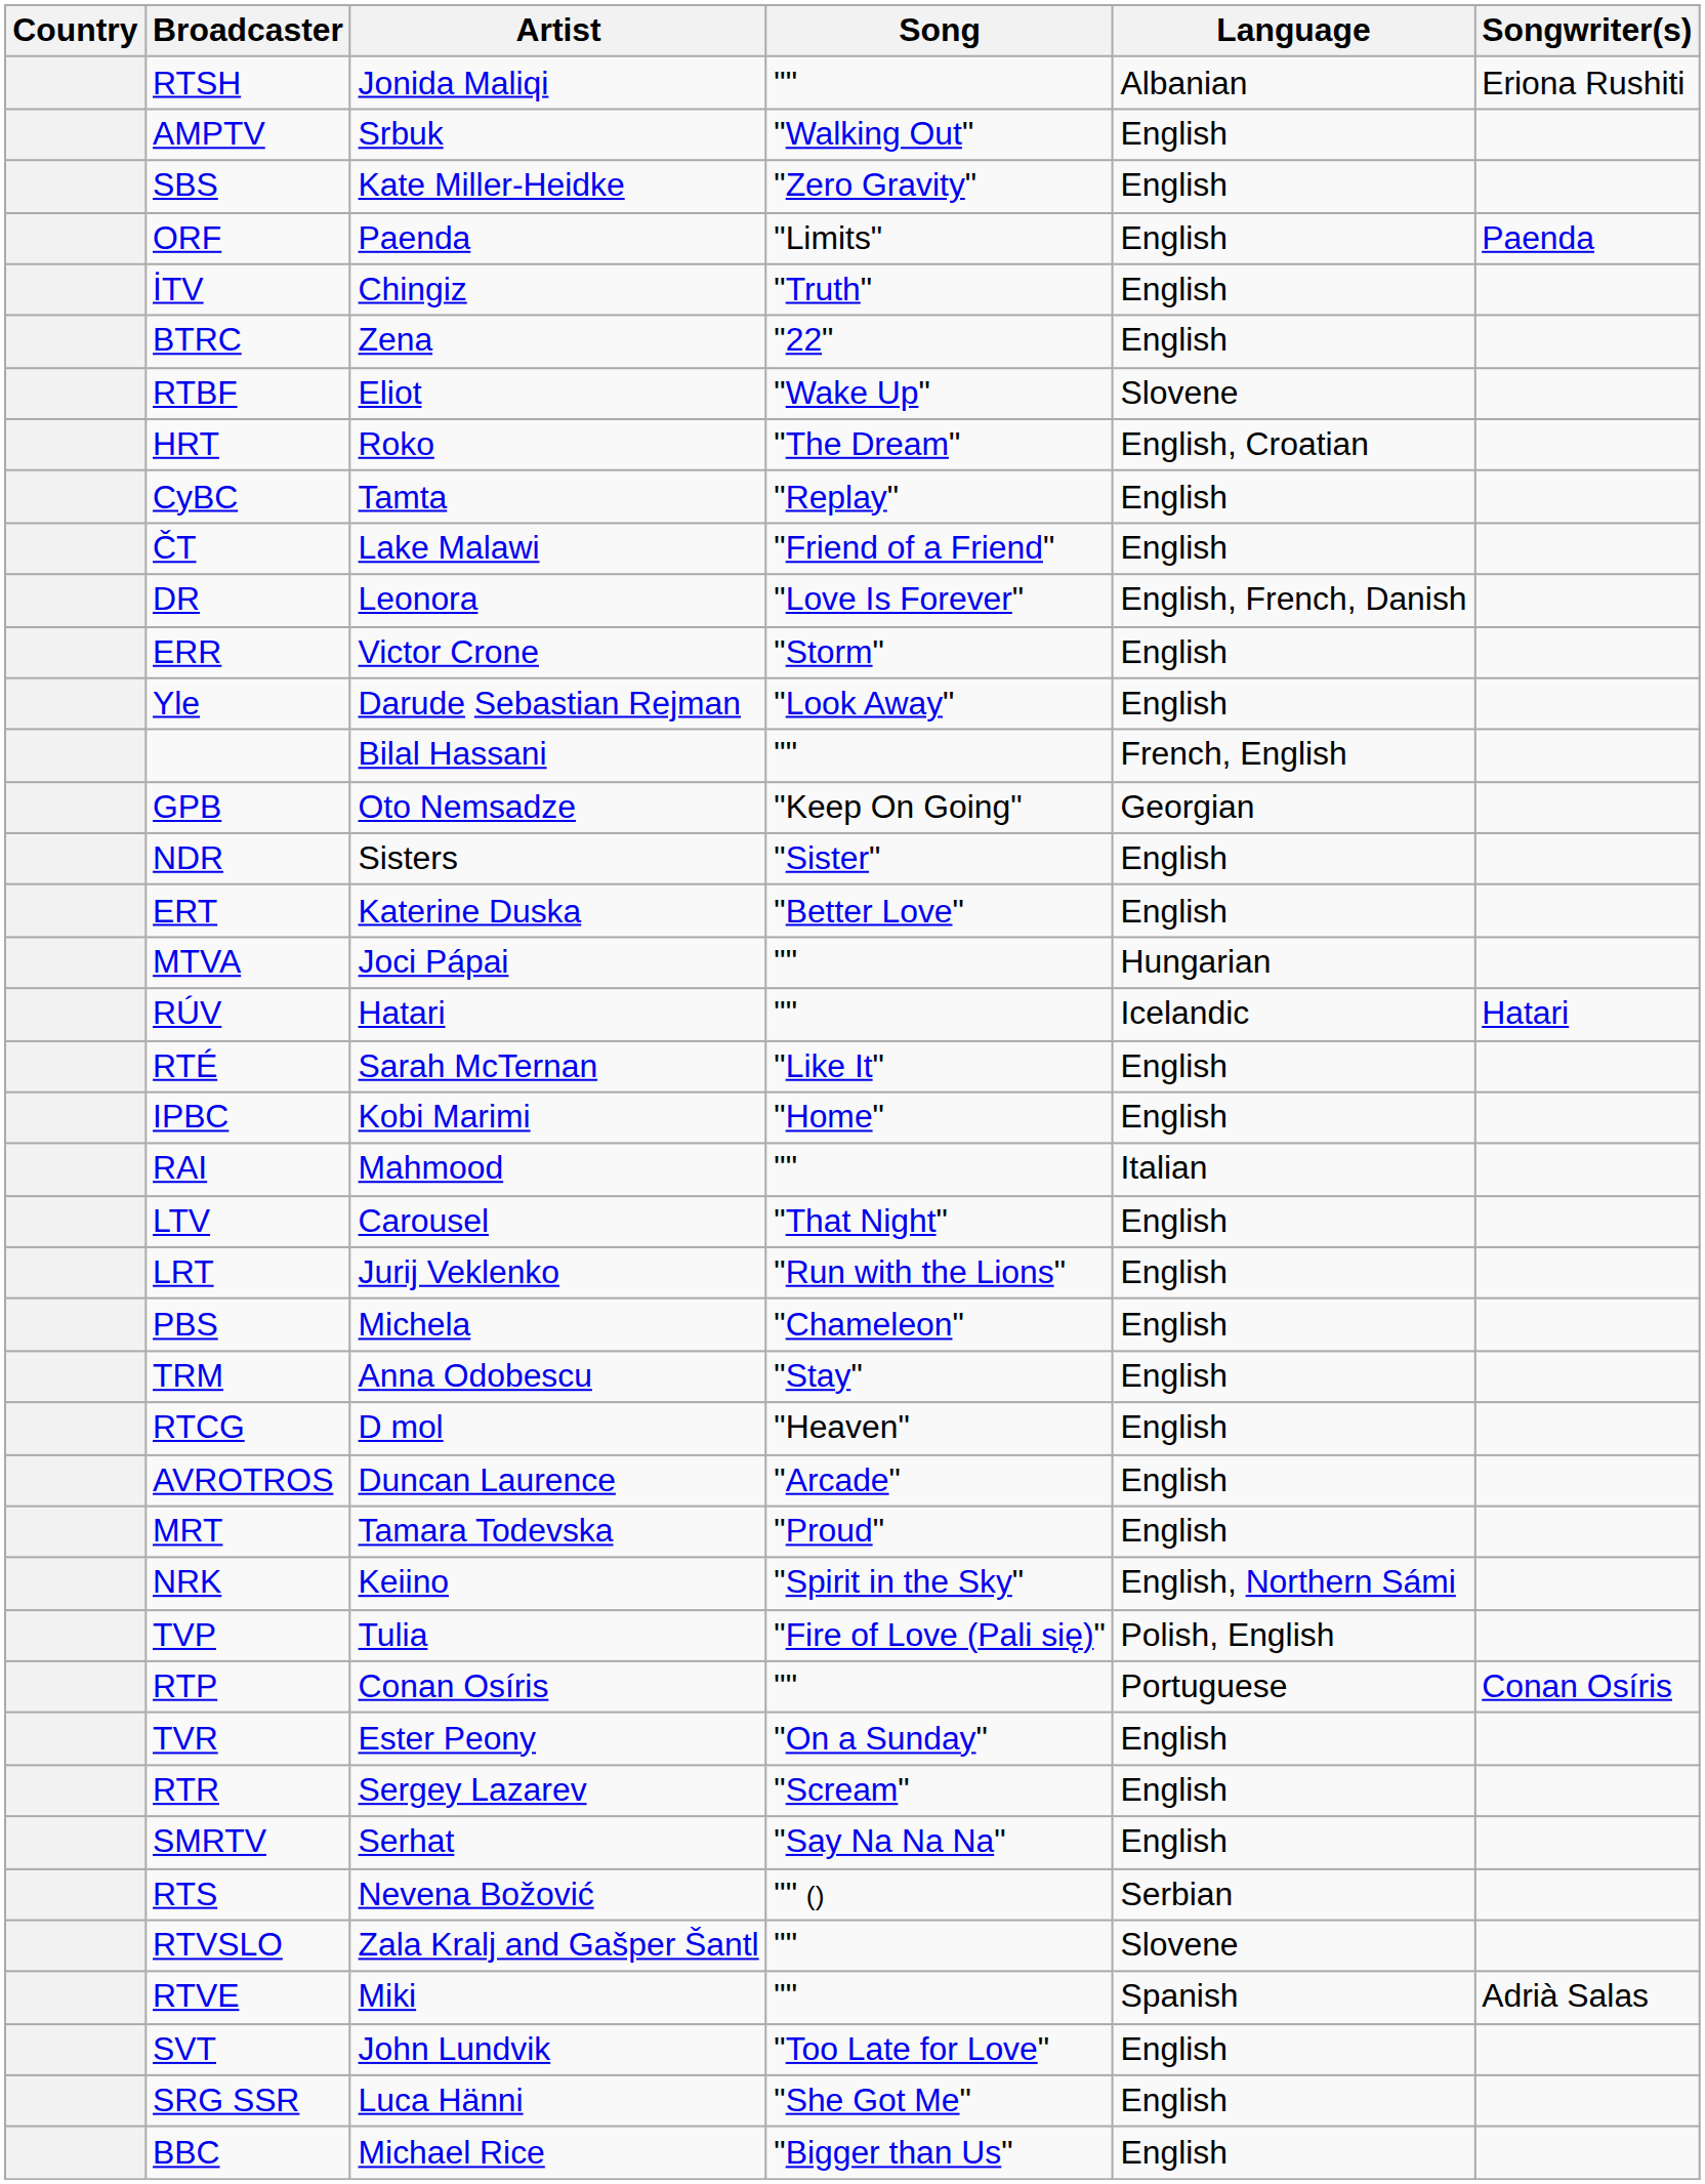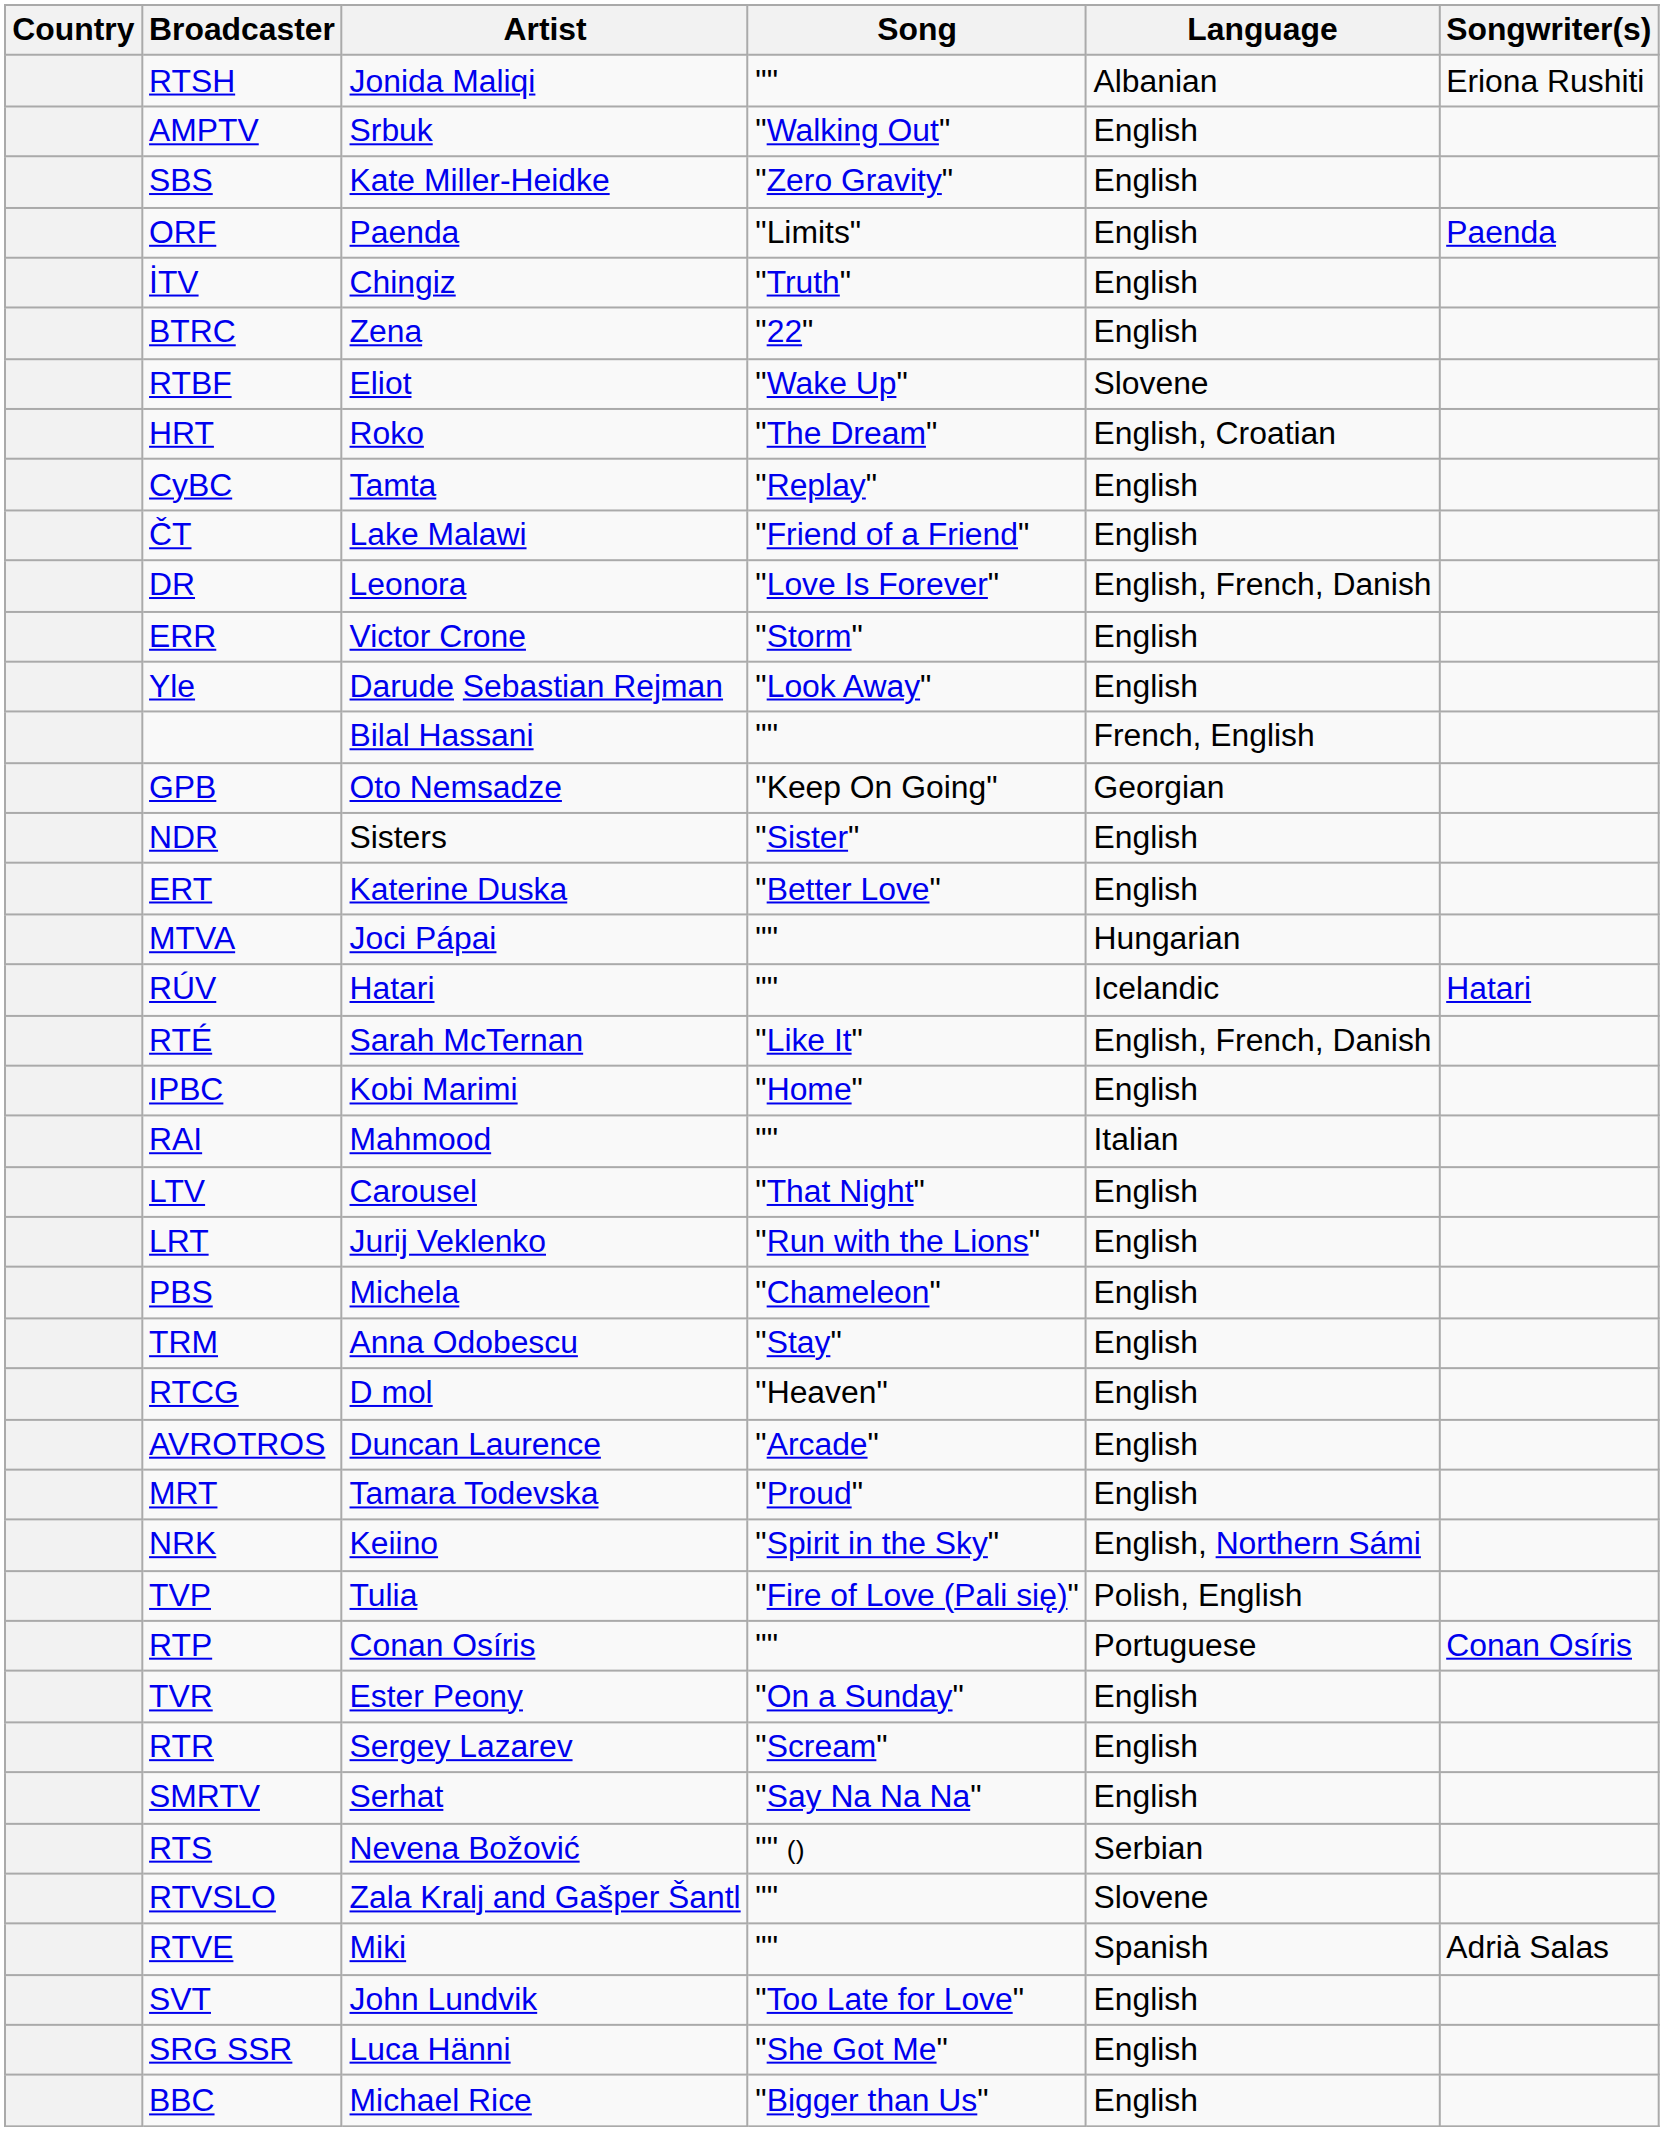RTÉ | Language: English -> English, French, Danish
